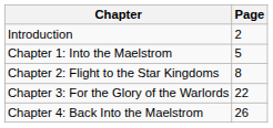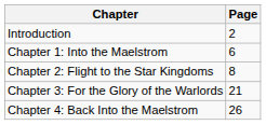Chapter 1: Into the Maelstrom | Page: 5 -> 6
Chapter 3: For the Glory of the Warlords | Page: 22 -> 21
